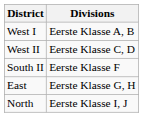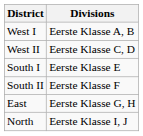+ row: South I | Eerste Klasse E
